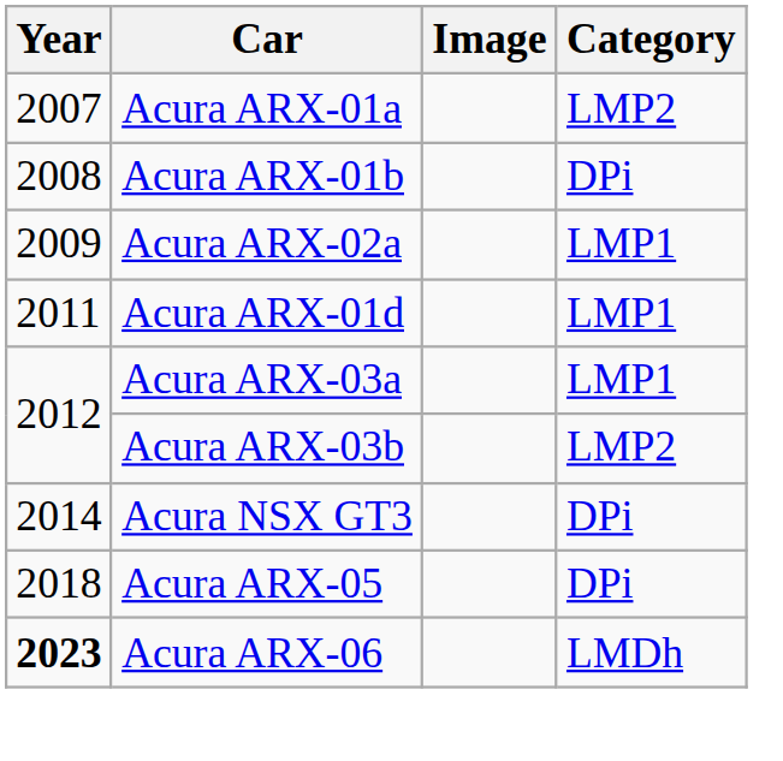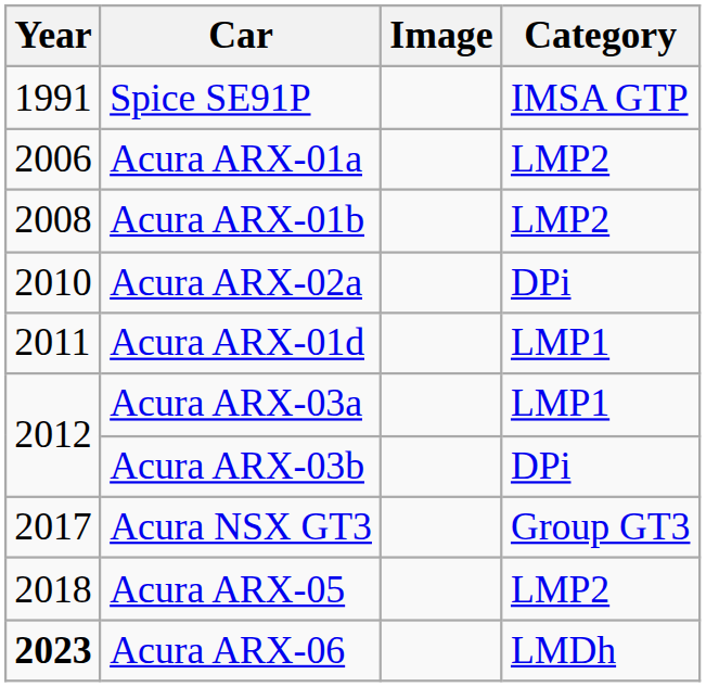+ row: 1991 | Spice SE91P | IMSA GTP
Acura ARX-01a | Year: 2007 -> 2006
Acura ARX-01b | Category: DPi -> LMP2
Acura ARX-02a | Year: 2009 -> 2010
Acura ARX-02a | Category: LMP1 -> DPi
Acura ARX-03b | Category: LMP2 -> DPi
Acura NSX GT3 | Year: 2014 -> 2017
Acura NSX GT3 | Category: DPi -> Group GT3
Acura ARX-05 | Category: DPi -> LMP2
